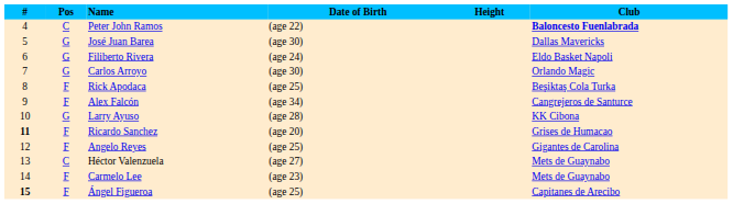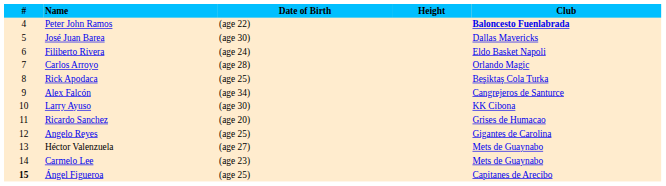- column: Pos | C | G | G | G | F | F | G | F | F | C | F | F
Carlos Arroyo | Date of Birth: (age 30) -> (age 28)
Larry Ayuso | Date of Birth: (age 28) -> (age 30)
Ricardo Sanchez | #: bold -> normal
